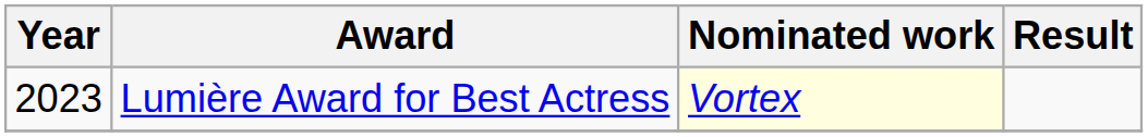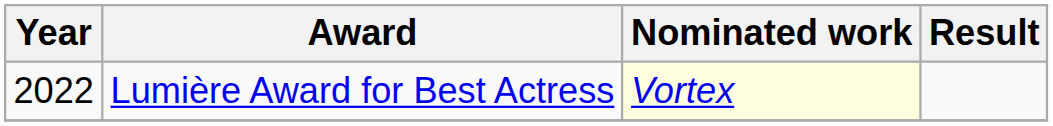Lumière Award for Best Actress | Year: 2023 -> 2022
